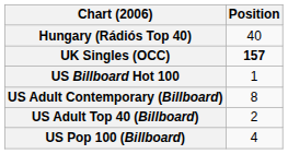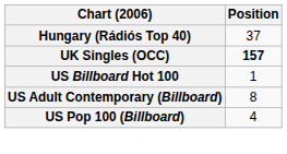Hungary (Rádiós Top 40) | Position: 40 -> 37
- row: US Adult Top 40 (Billboard) | 2
